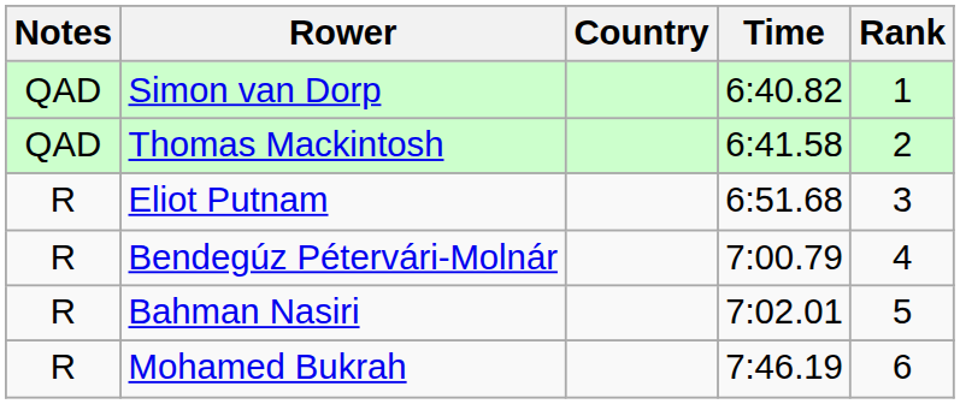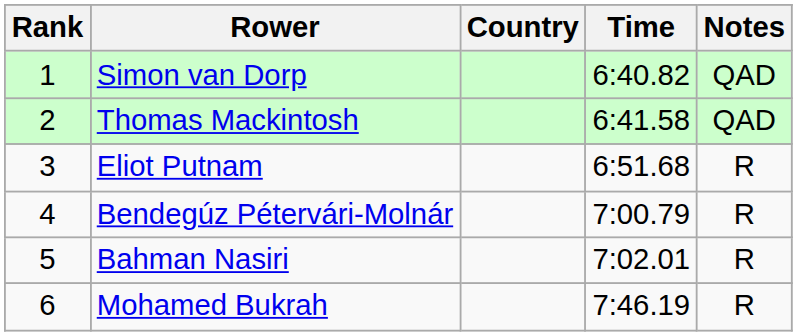columns swapped: Rank <-> Notes
